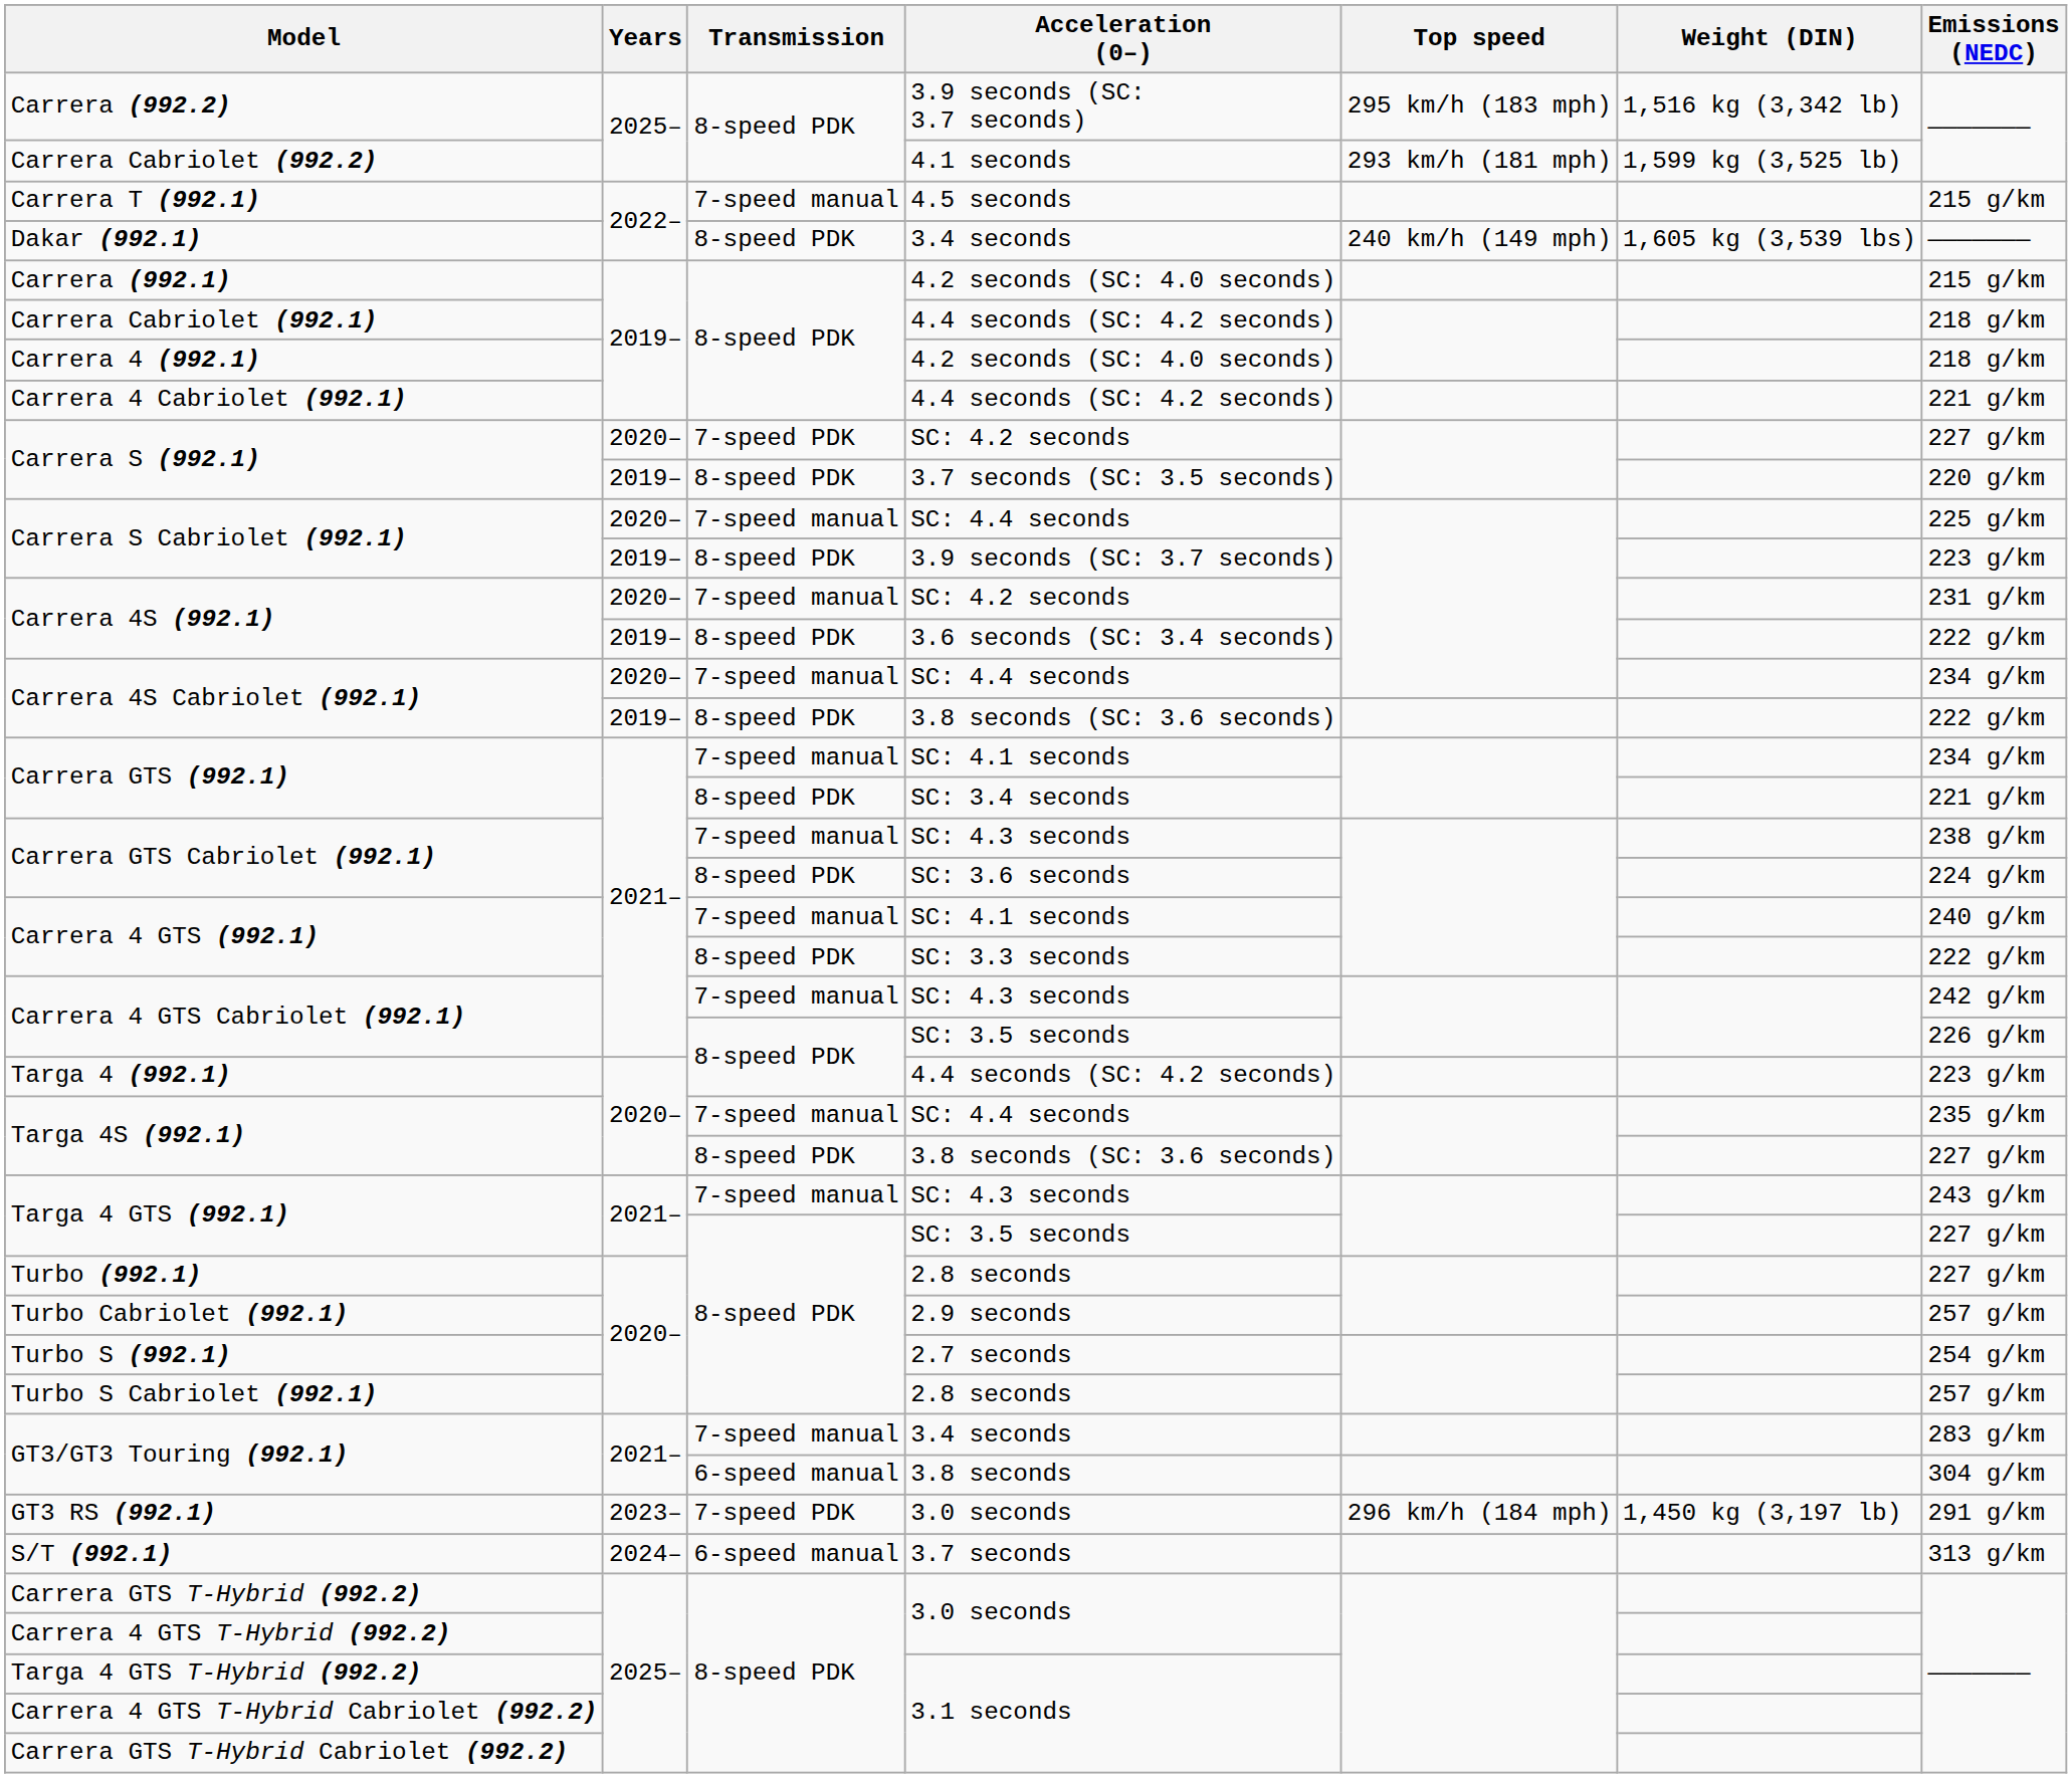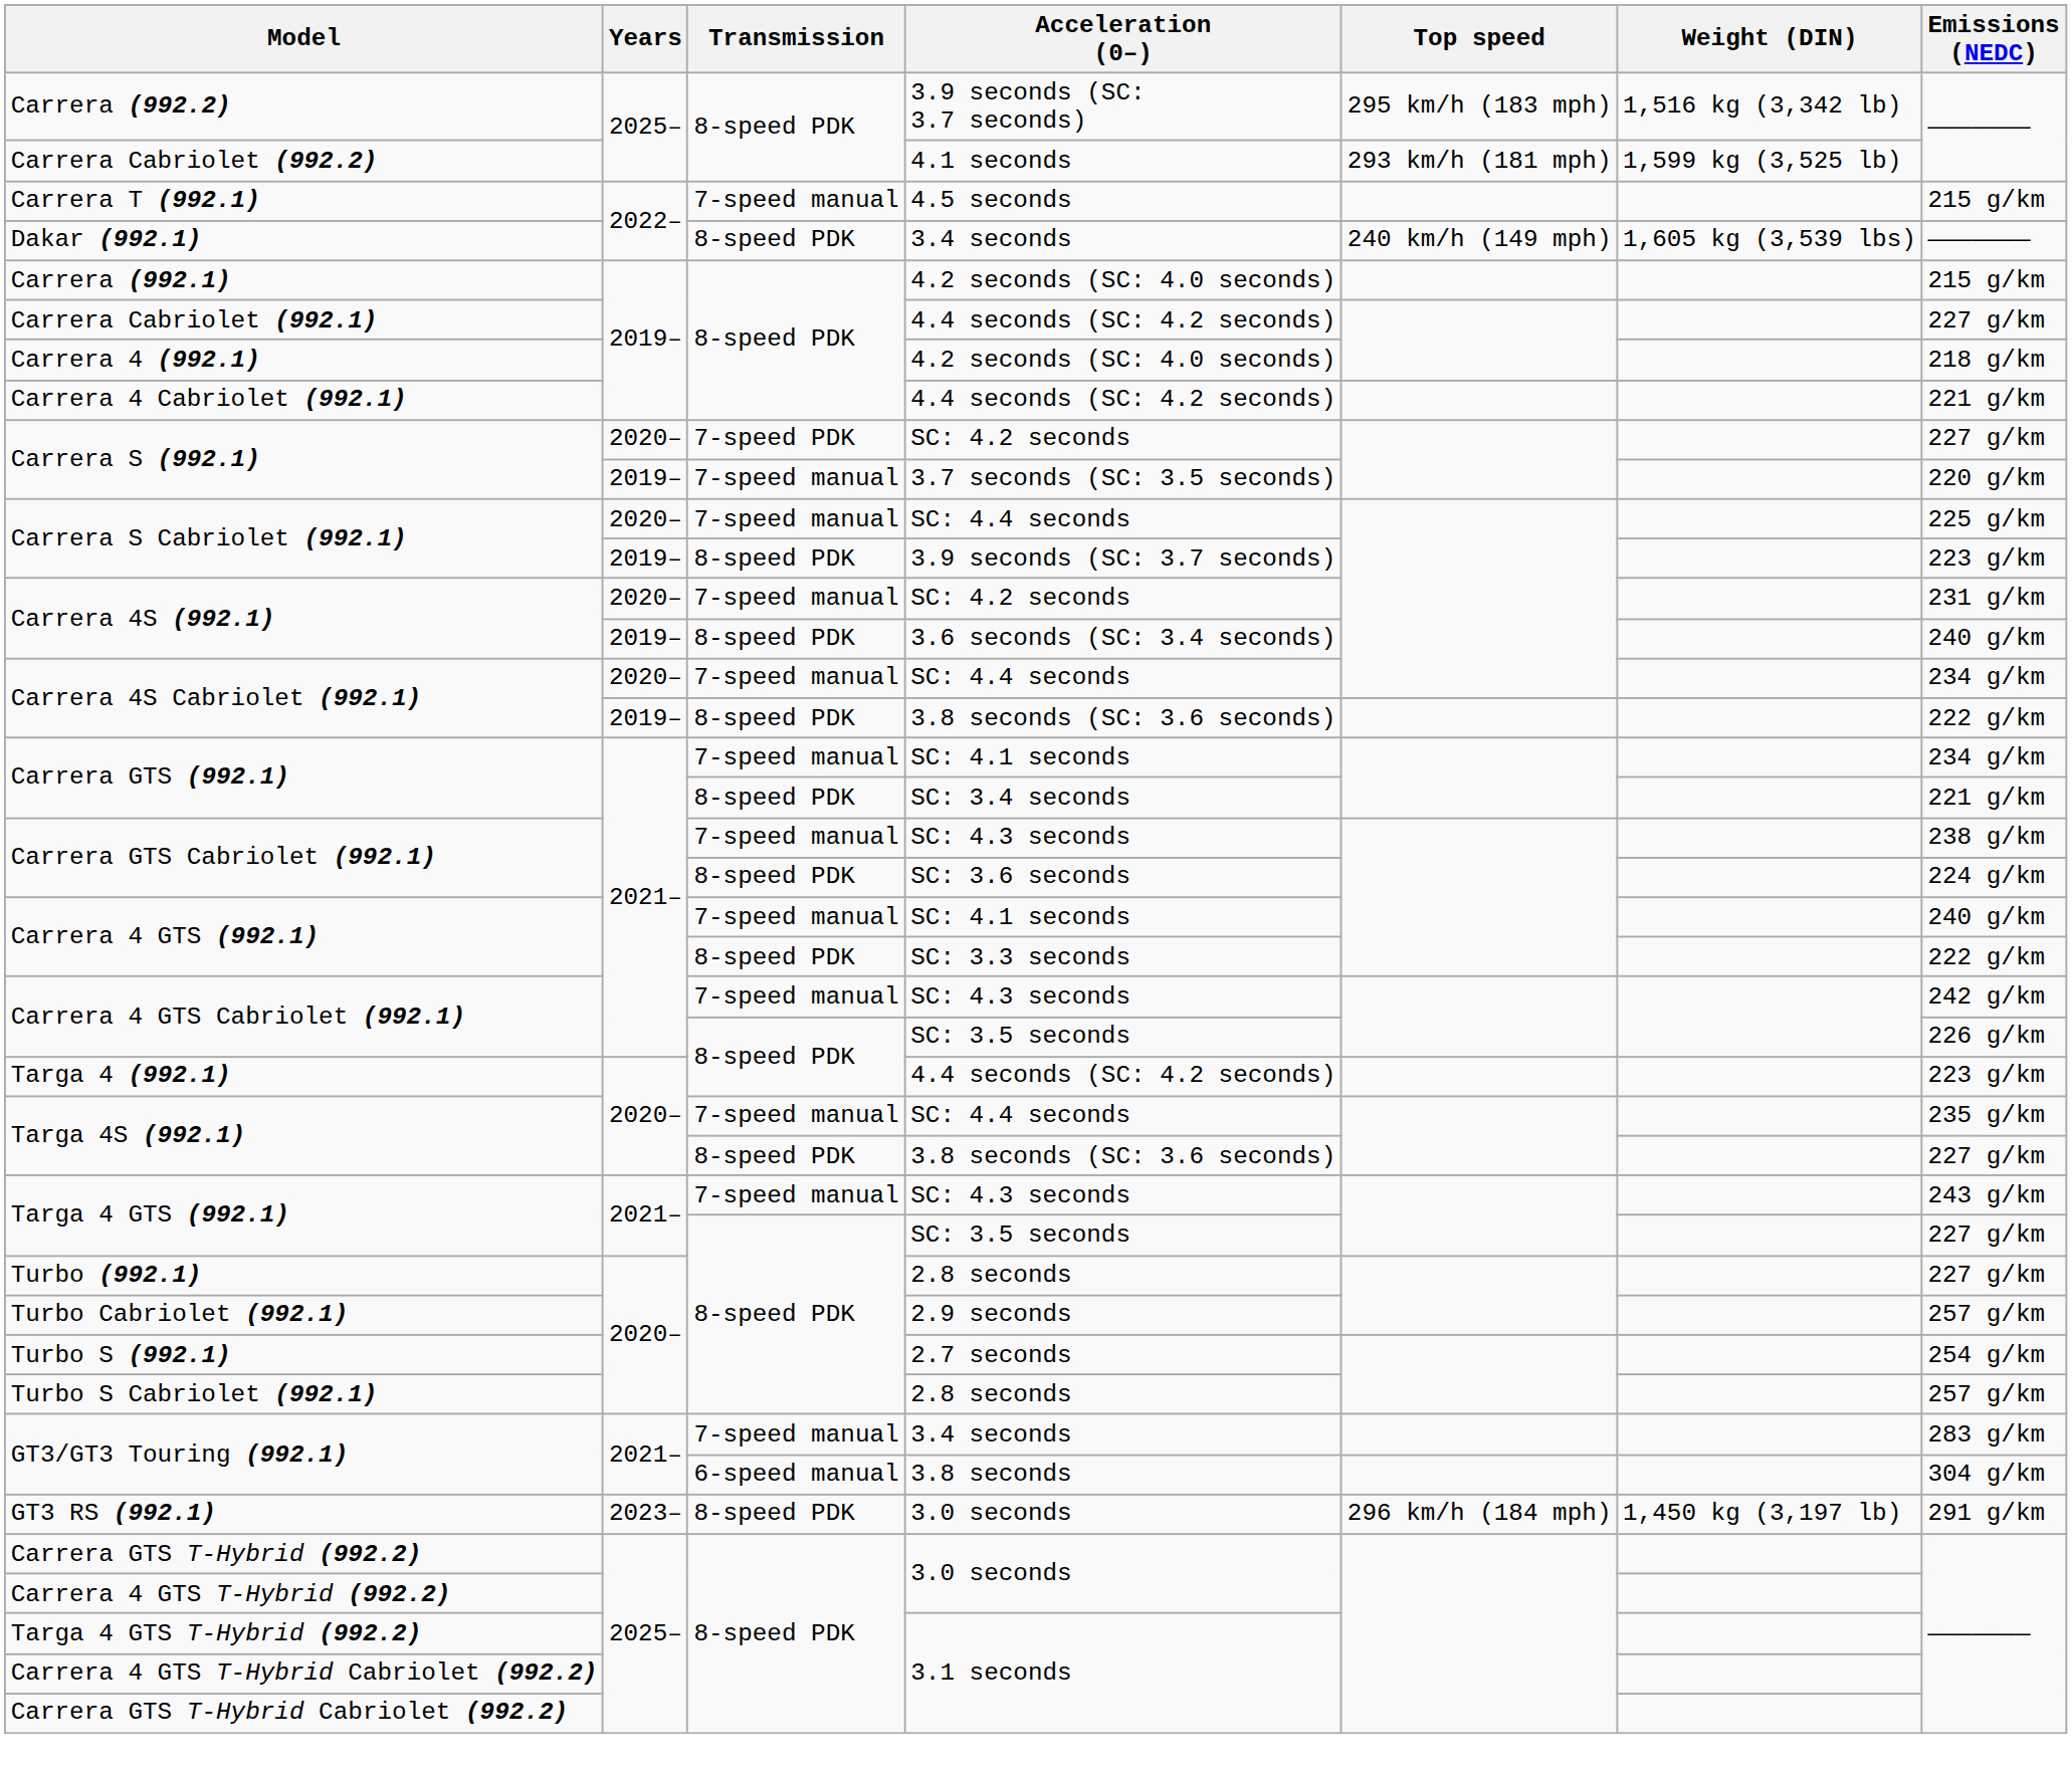Carrera Cabriolet (992.1) | Emissions (NEDC): 218 g/km -> 227 g/km
Carrera S (992.1) / 3.7 seconds (SC: 3.5 seconds) | Transmission: 8-speed PDK -> 7-speed manual
Carrera 4S (992.1) / 3.6 seconds (SC: 3.4 seconds) | Emissions (NEDC): 222 g/km -> 240 g/km
GT3 RS (992.1) | Transmission: 7-speed PDK -> 8-speed PDK
- row: S/T (992.1) | 2024– | 6-speed manual | 3.7 seconds | 313 g/km
